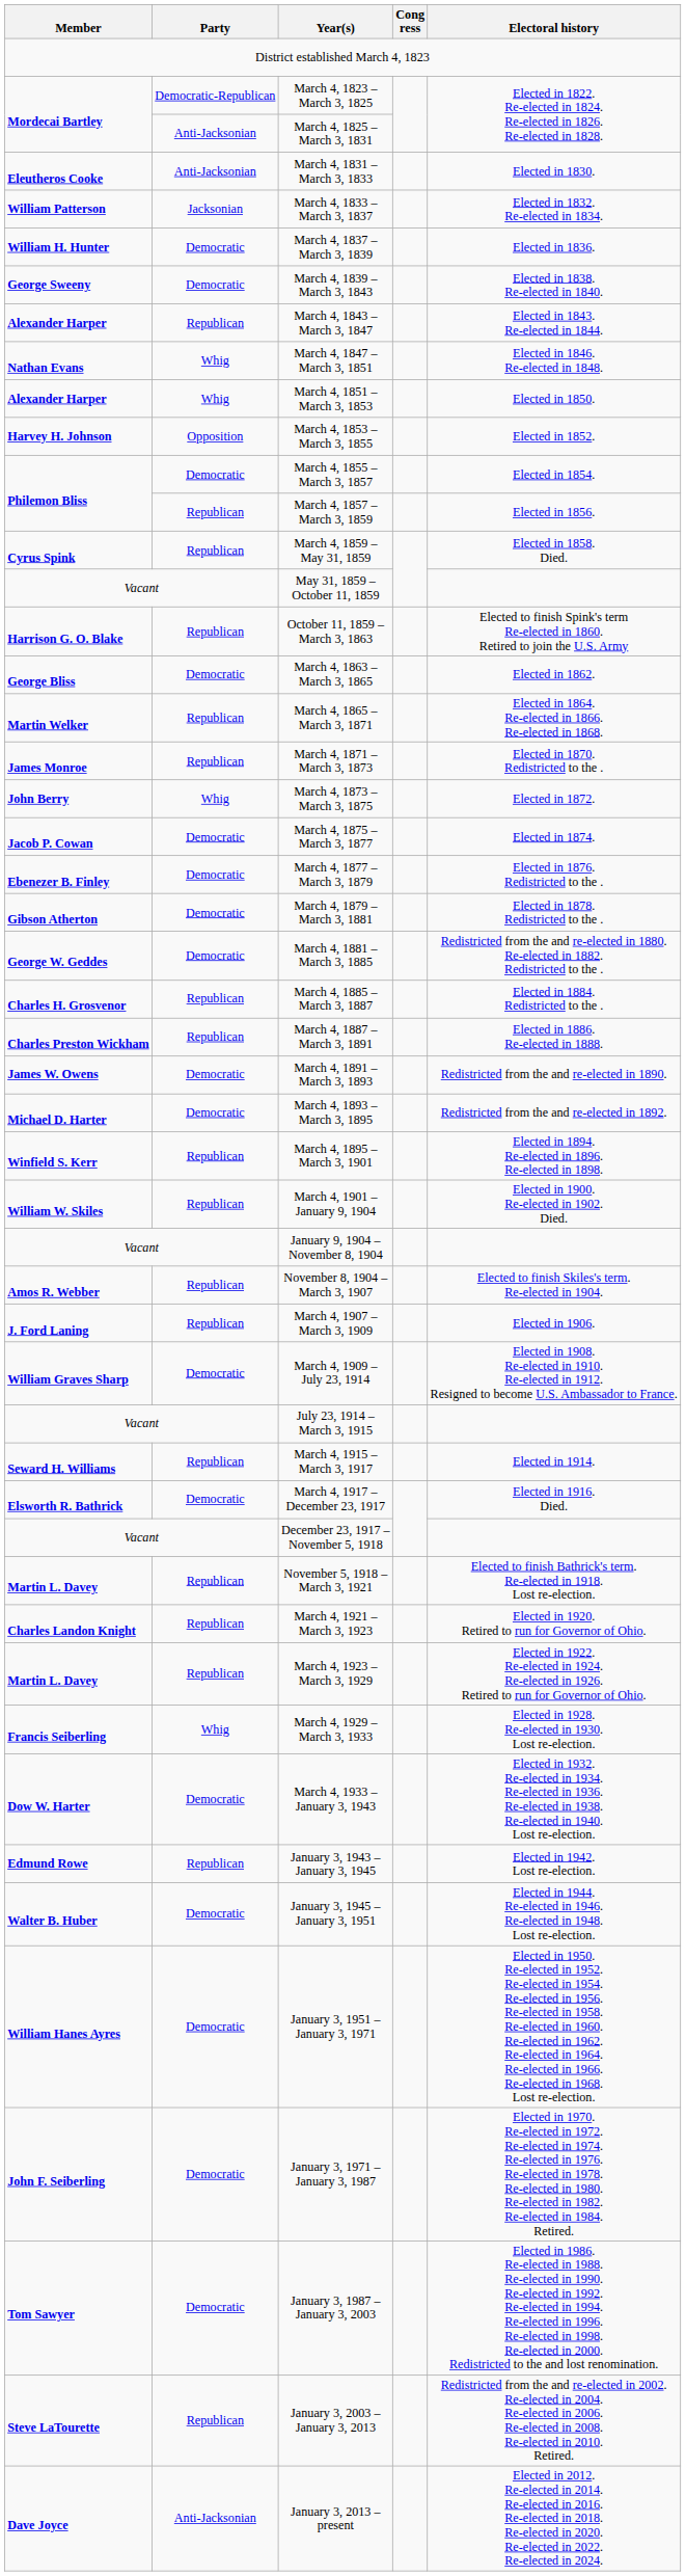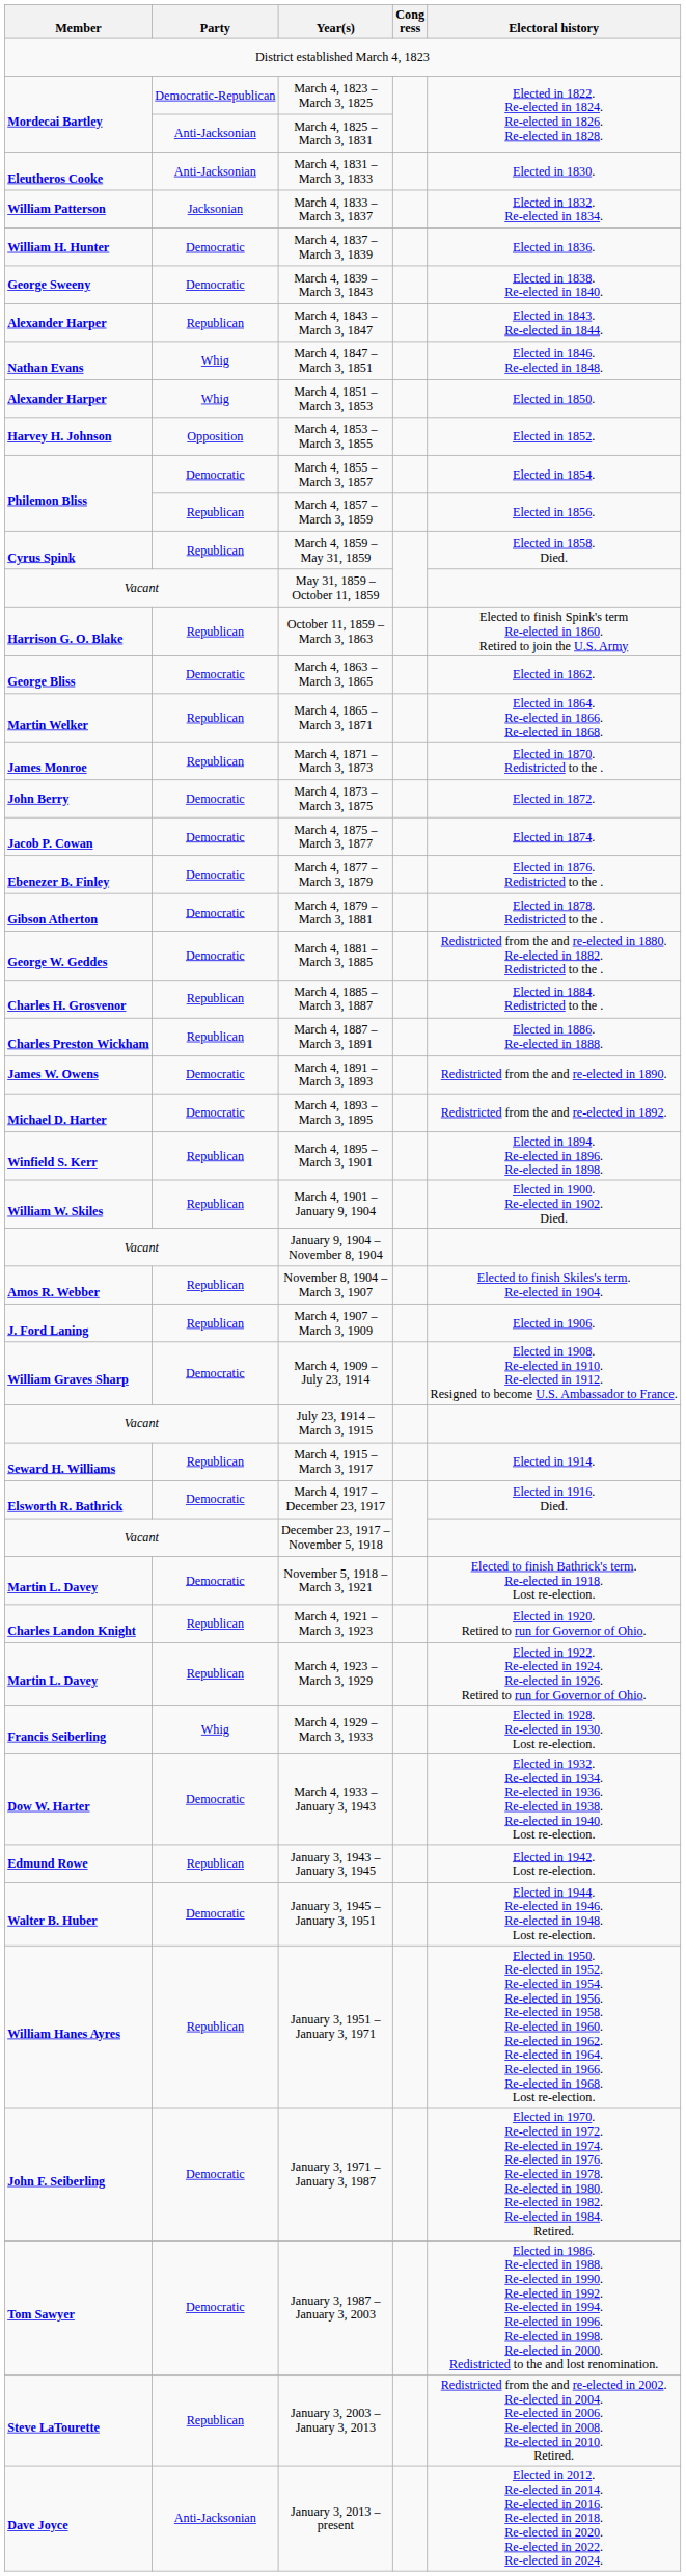March 4, 1873 – March 3, 1875 | Party: Whig -> Democratic
November 5, 1918 – March 3, 1921 | Party: Republican -> Democratic
January 3, 1951 – January 3, 1971 | Party: Democratic -> Republican
